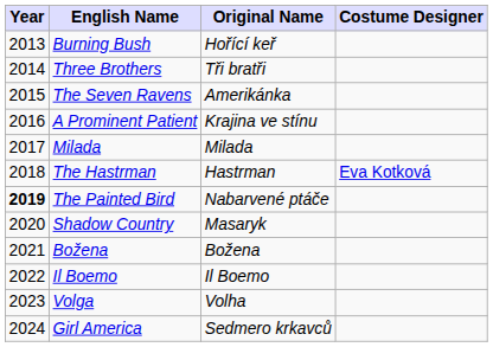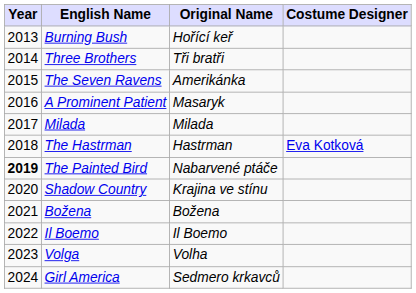A Prominent Patient | Original Name: Krajina ve stínu -> Masaryk
Shadow Country | Original Name: Masaryk -> Krajina ve stínu
